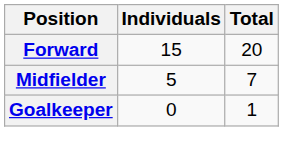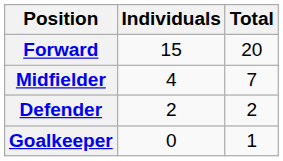Midfielder | Individuals: 5 -> 4
+ row: Defender | 2 | 2
